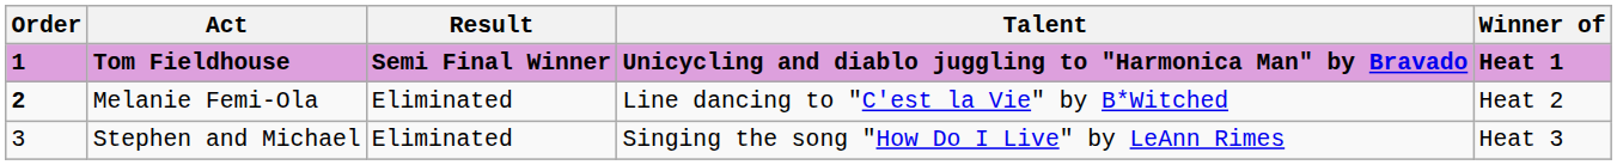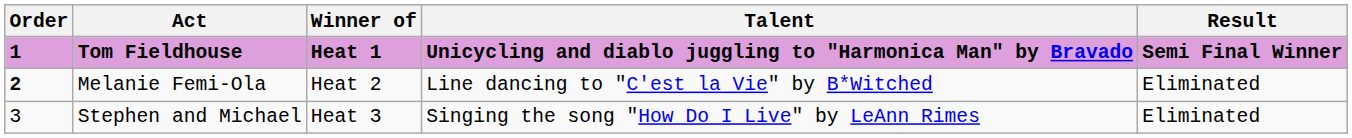columns swapped: Winner of <-> Result
